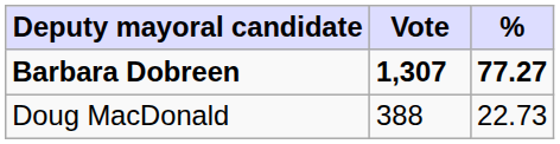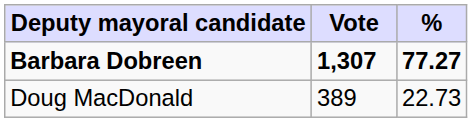Doug MacDonald | Vote: 388 -> 389
